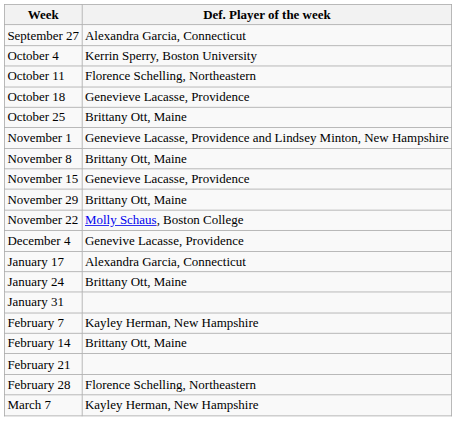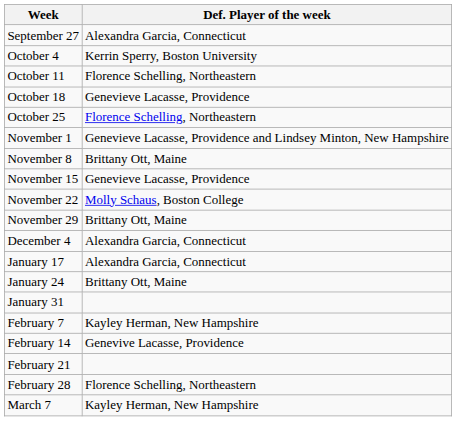October 25 | Def. Player of the week: Brittany Ott, Maine -> Florence Schelling, Northeastern
rows swapped: November 22 <-> November 29
December 4 | Def. Player of the week: Genevive Lacasse, Providence -> Alexandra Garcia, Connecticut
February 14 | Def. Player of the week: Brittany Ott, Maine -> Genevive Lacasse, Providence
